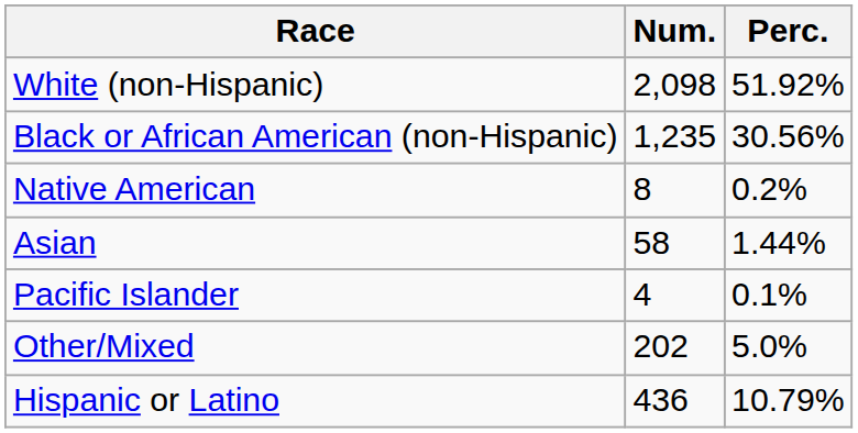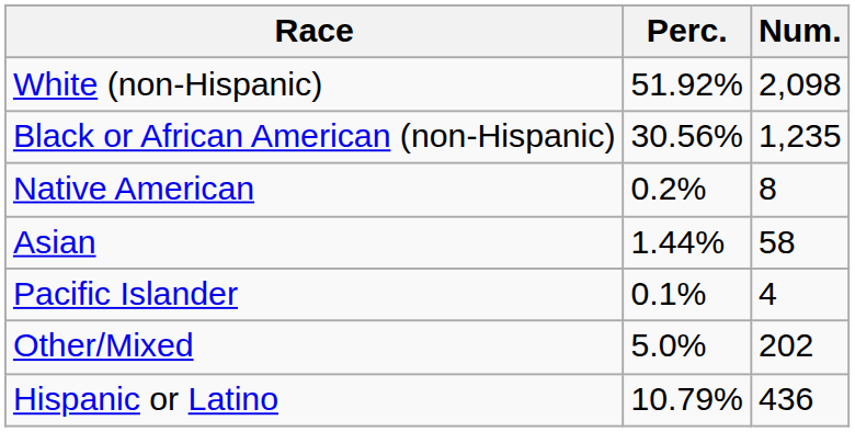columns swapped: Num. <-> Perc.
